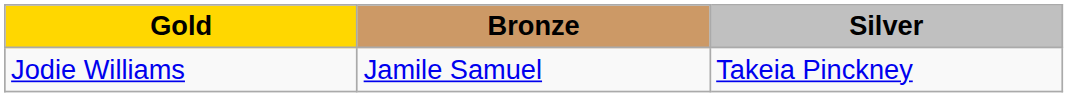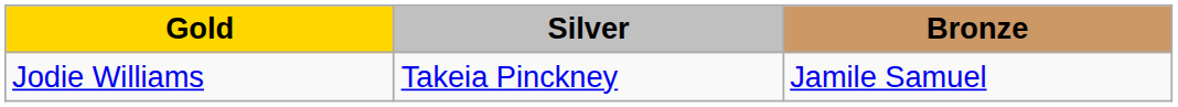columns swapped: Silver <-> Bronze
